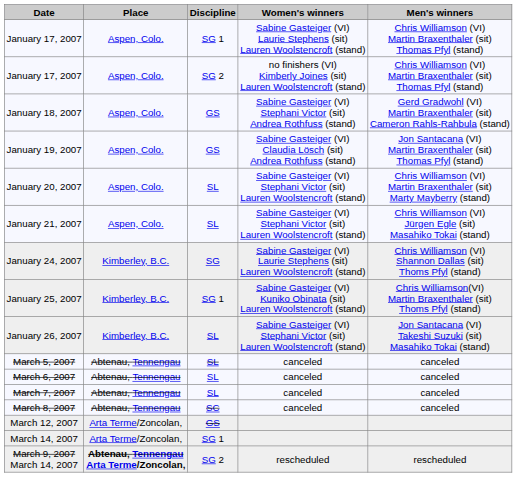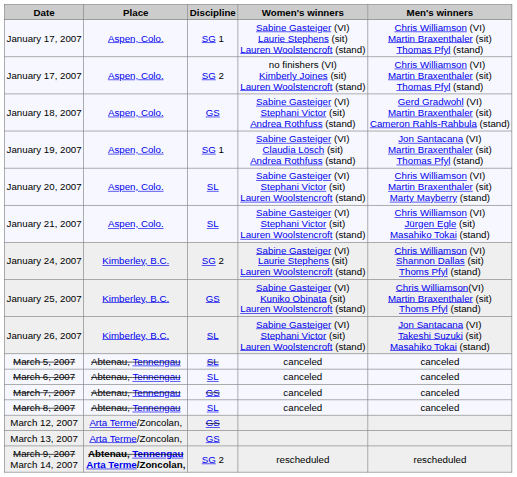January 19, 2007 | Discipline: GS -> SG 1
January 24, 2007 | Discipline: SG -> SG 2
January 25, 2007 | Discipline: SG 1 -> GS
March 7, 2007 | Discipline: SL -> GS
March 8, 2007 | Discipline: SC -> SL
+ row: March 13, 2007 | Arta Terme/Zoncolan, | GS
- row: March 14, 2007 | Arta Terme/Zoncolan, | SG 1
